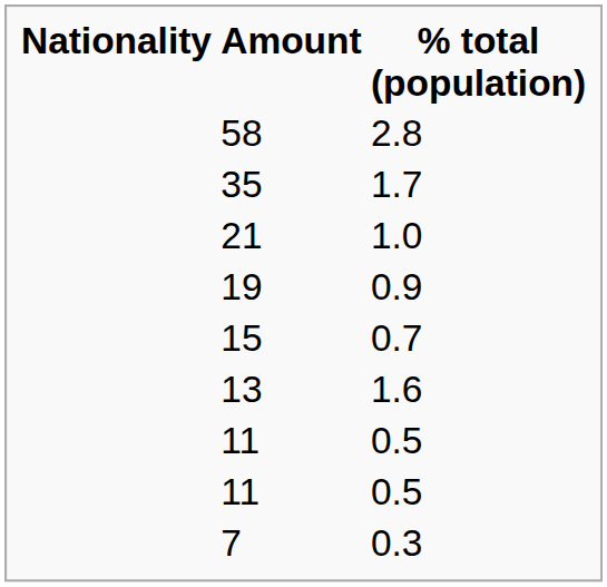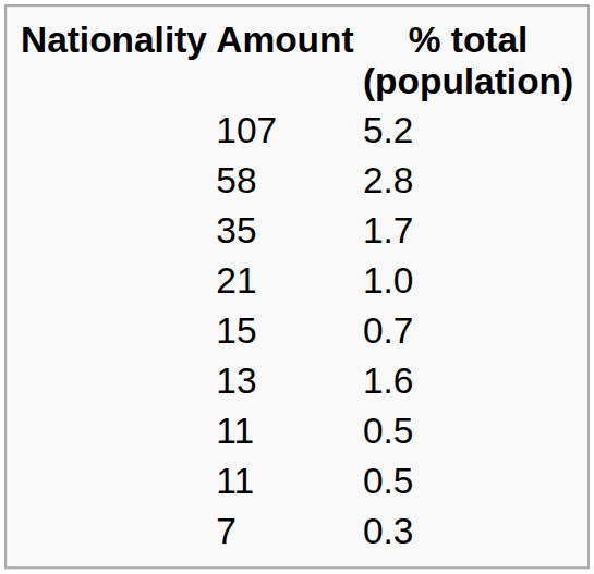+ row: 107 | 5.2
- row: 19 | 0.9
